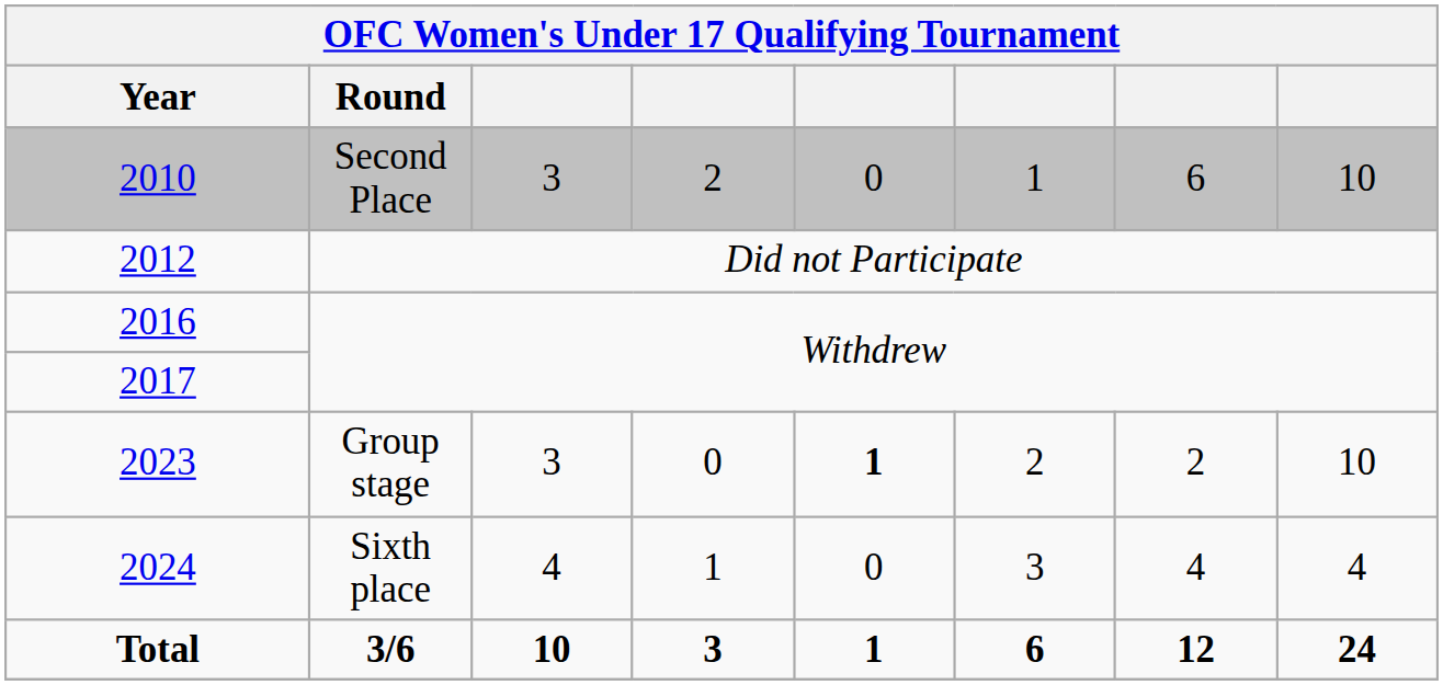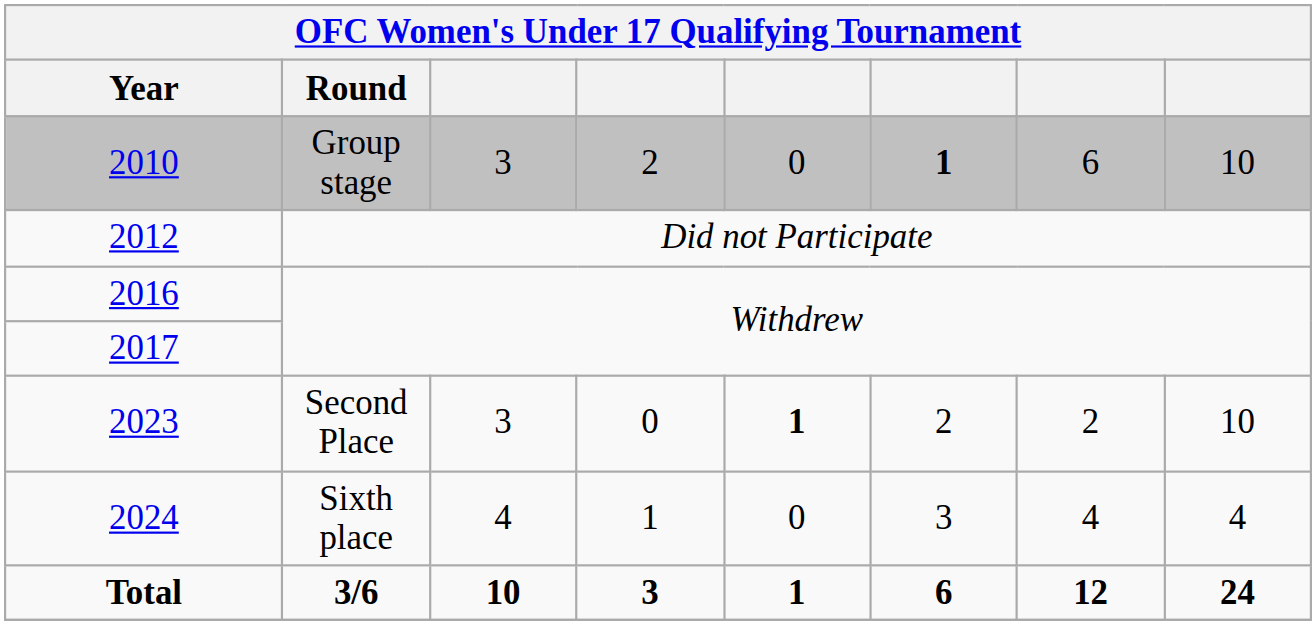2010 | Round: Second Place -> Group stage
2010 | column 6: normal -> bold
2023 | Round: Group stage -> Second Place
